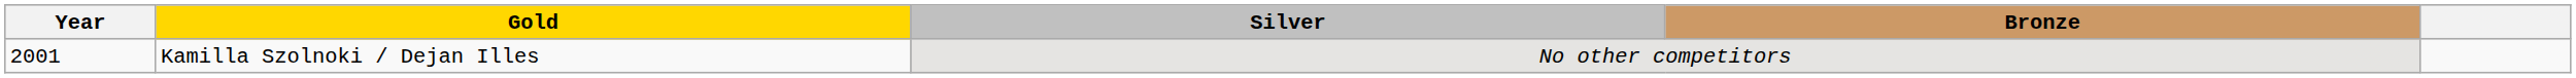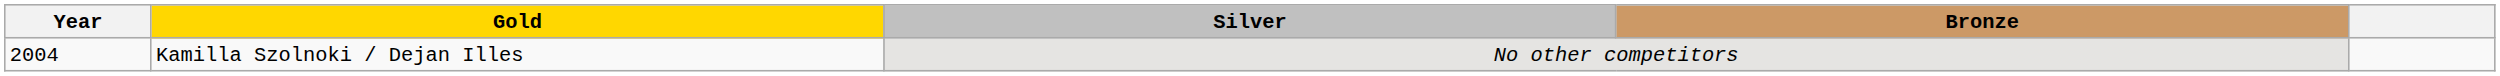Kamilla Szolnoki / Dejan Illes | Year: 2001 -> 2004
